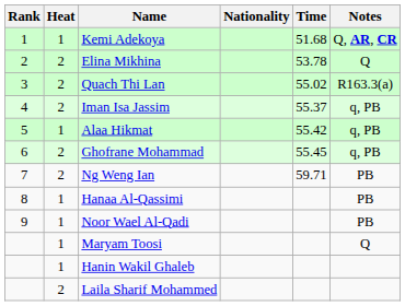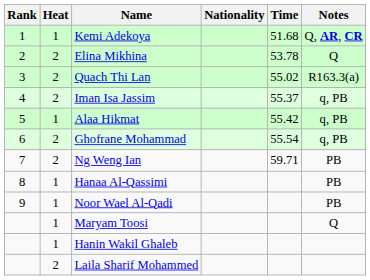Ghofrane Mohammad | Time: 55.45 -> 55.54
